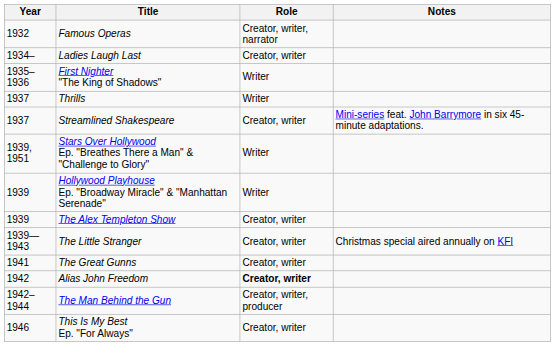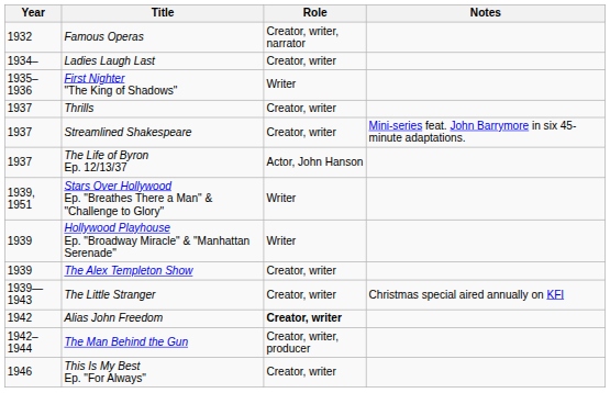Thrills | Role: Writer -> Creator, writer
+ row: 1937 | The Life of Byron Ep. 12/13/37 | Actor, John Hanson
- row: 1941 | The Great Gunns | Creator, writer
